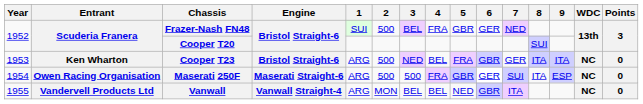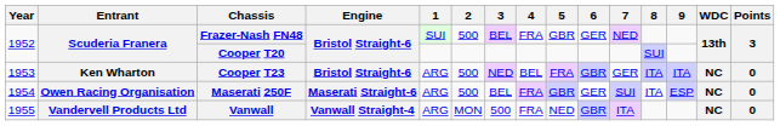Maserati 250F | 3: 500 -> BEL
Vanwall | 3: BEL -> 500
Vanwall | 4: BEL -> FRA
